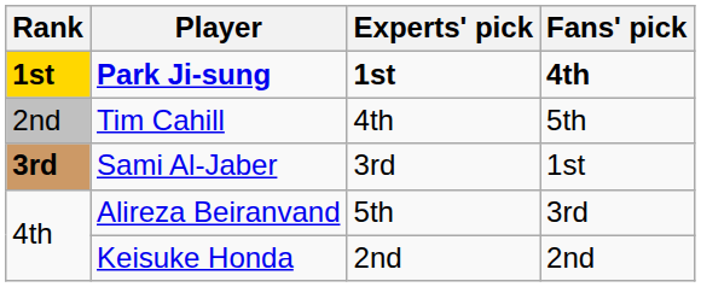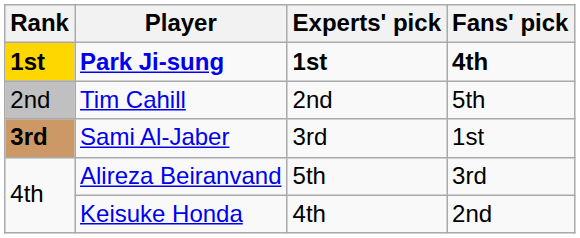Tim Cahill | Experts' pick: 4th -> 2nd
Keisuke Honda | Experts' pick: 2nd -> 4th
